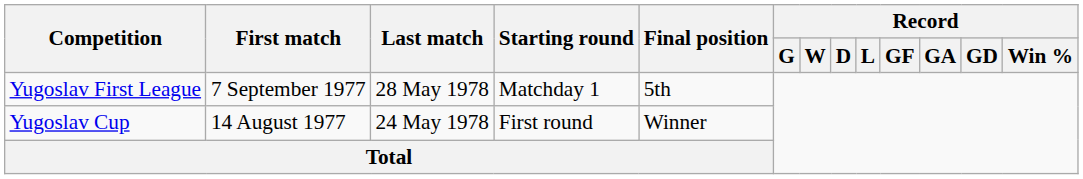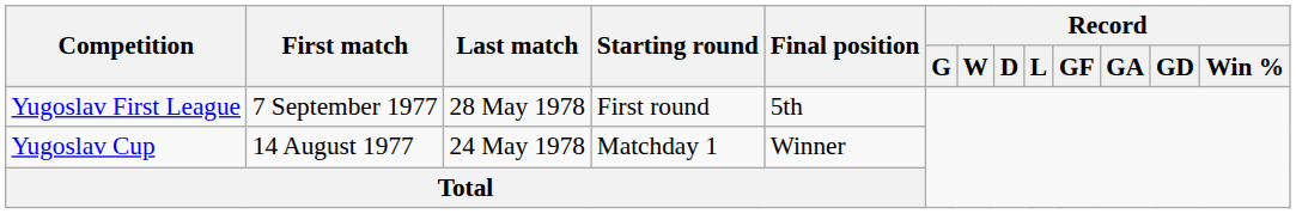Yugoslav First League | Starting round: Matchday 1 -> First round
Yugoslav Cup | Starting round: First round -> Matchday 1
